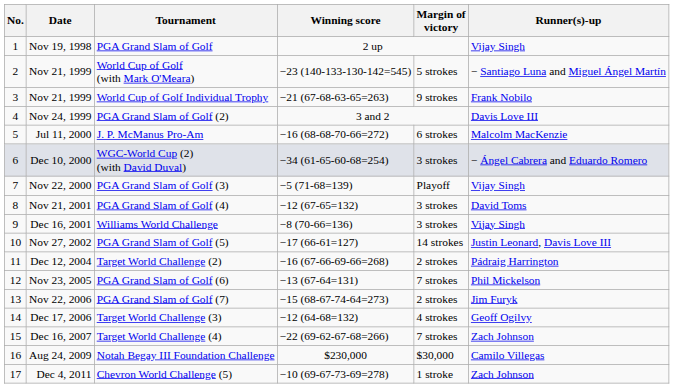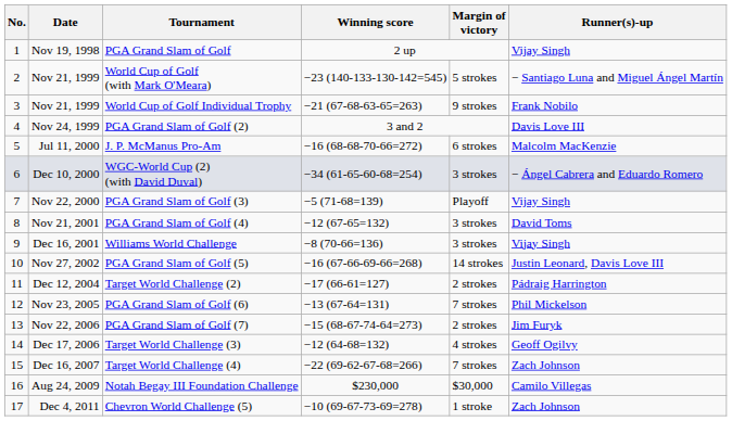PGA Grand Slam of Golf (5) | Winning score: −17 (66-61=127) -> −16 (67-66-69-66=268)
Target World Challenge (2) | Winning score: −16 (67-66-69-66=268) -> −17 (66-61=127)
